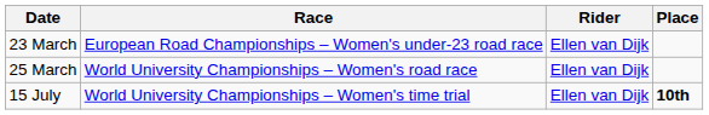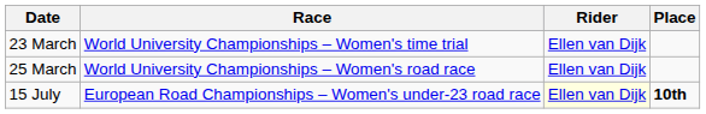23 March | Race: European Road Championships – Women's under-23 road race -> World University Championships – Women's time trial
15 July | Race: World University Championships – Women's time trial -> European Road Championships – Women's under-23 road race
15 July | Rider: no background -> lightyellow background
